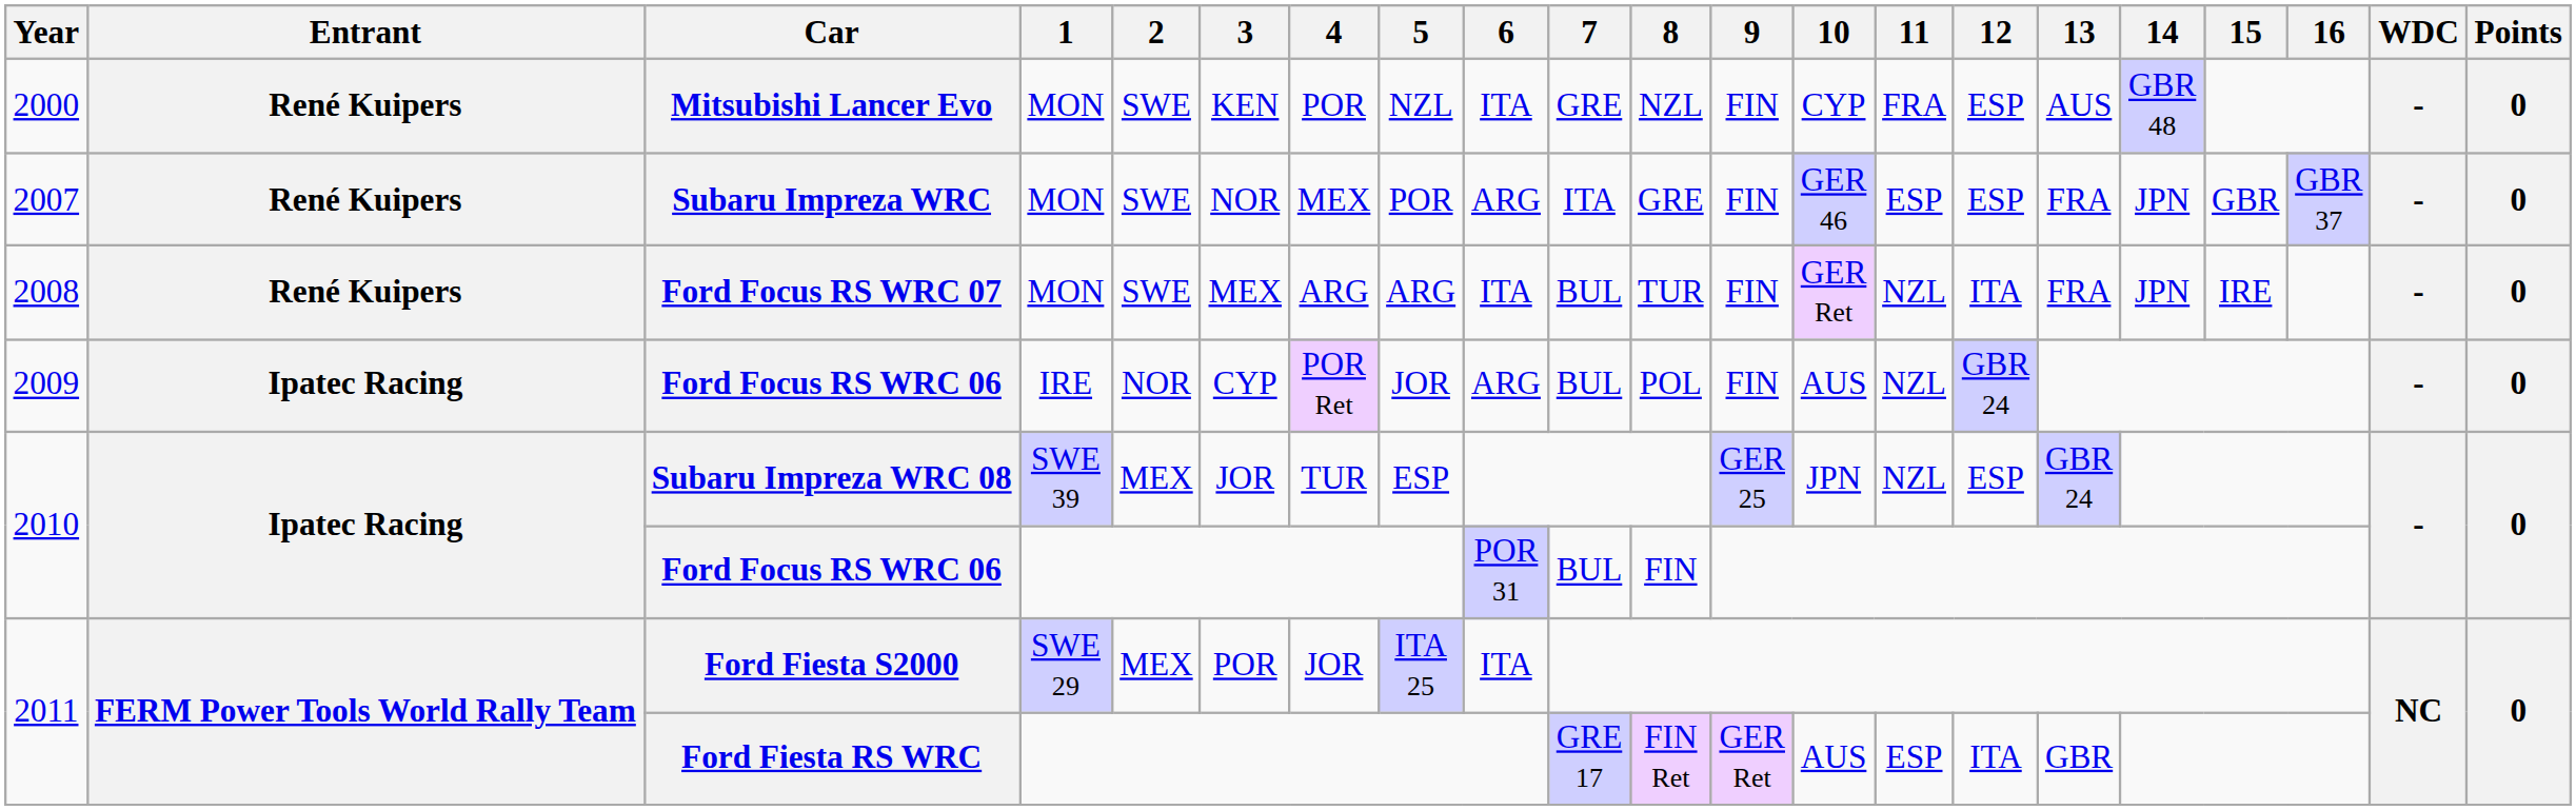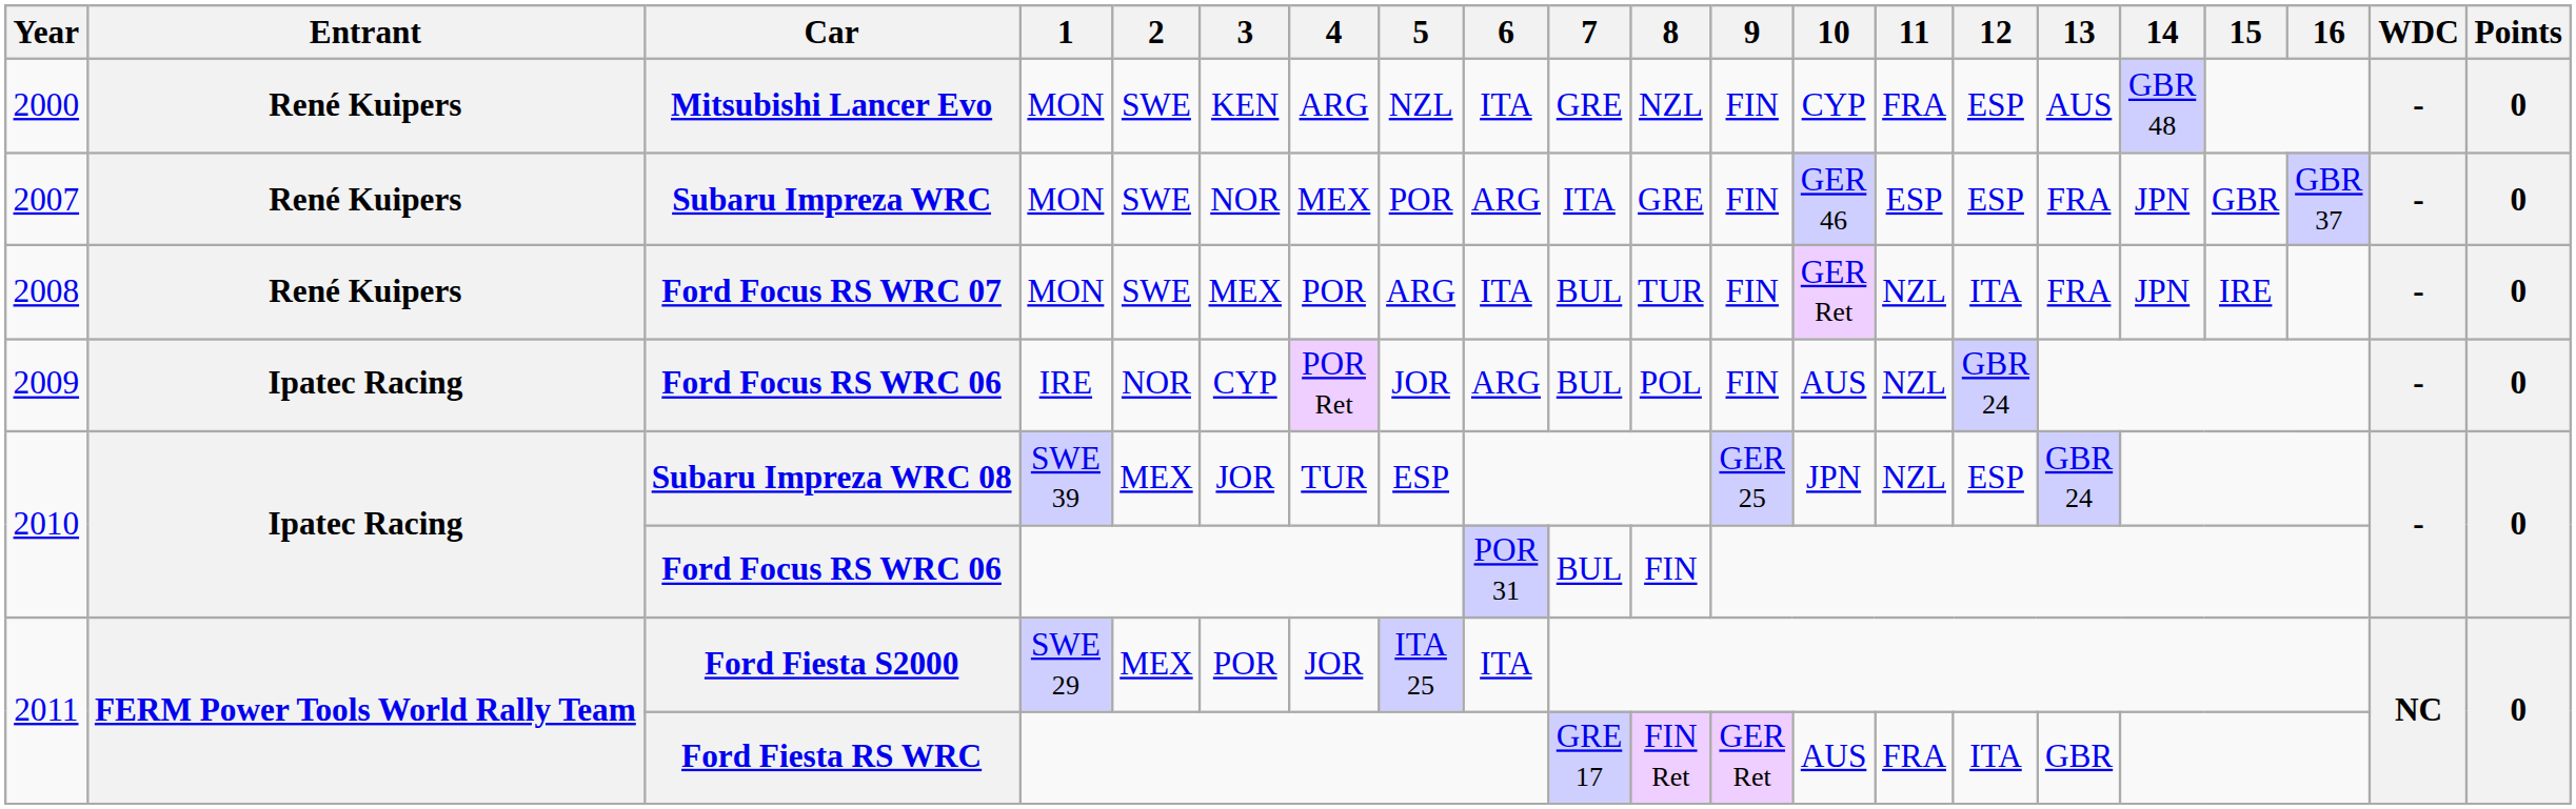Mitsubishi Lancer Evo | 4: POR -> ARG
Ford Focus RS WRC 07 | 4: ARG -> POR
Ford Fiesta RS WRC | 11: ESP -> FRA
